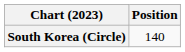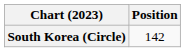South Korea (Circle) | Position: 140 -> 142
